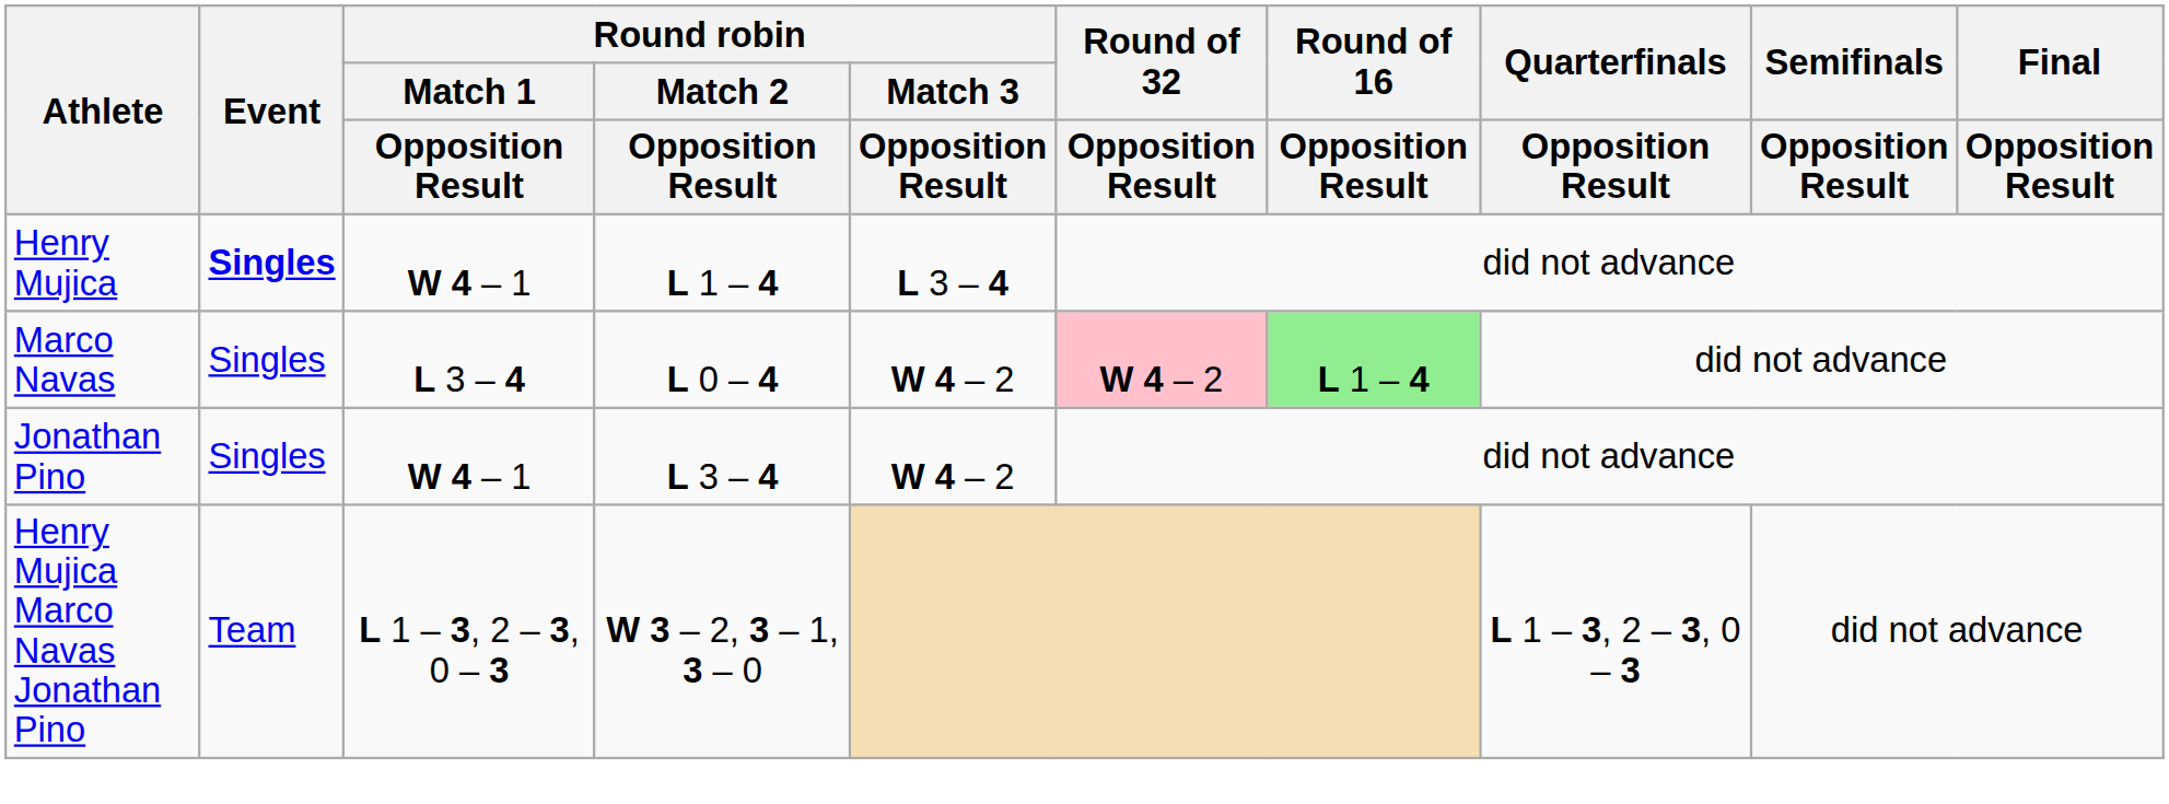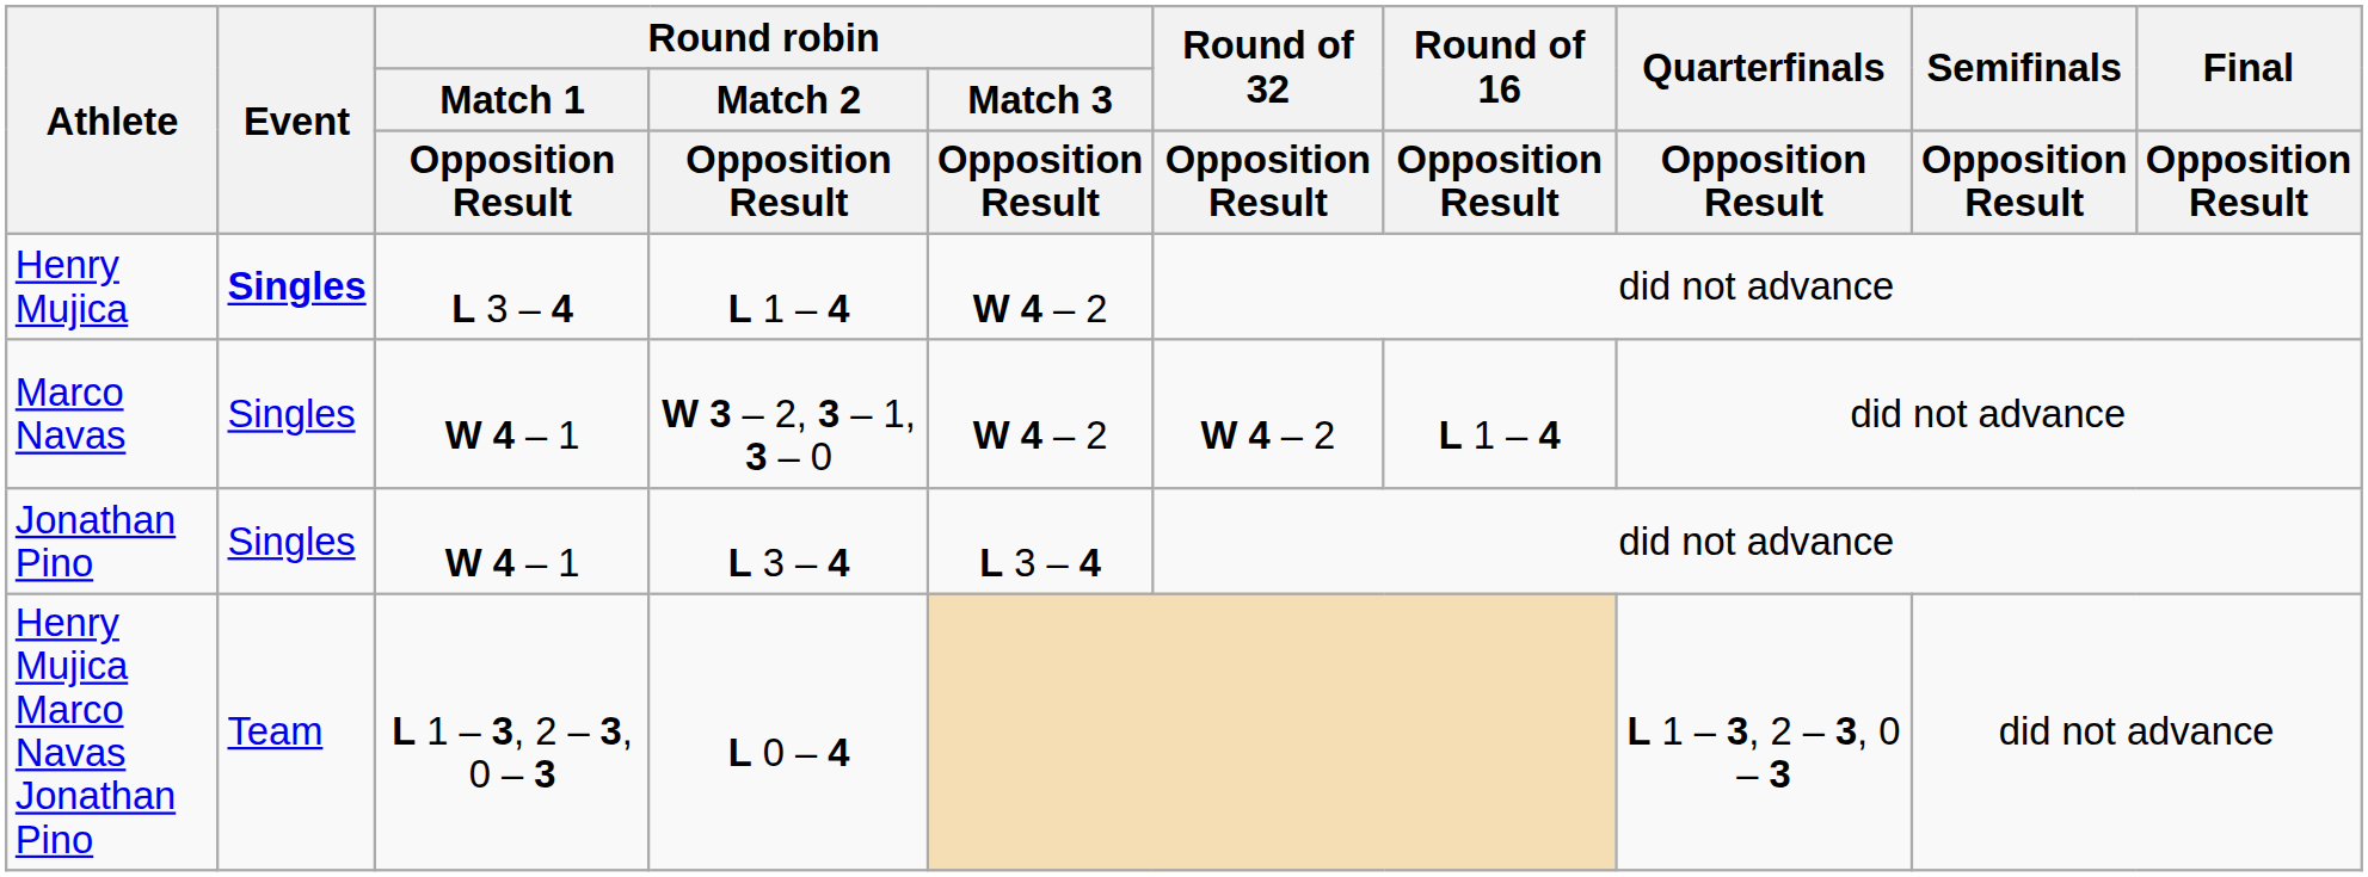Henry Mujica | Round robin / Match 1 / Opposition Result: W 4 – 1 -> L 3 – 4
Henry Mujica | Round robin / Match 3 / Opposition Result: L 3 – 4 -> W 4 – 2
Marco Navas | Round robin / Match 1 / Opposition Result: L 3 – 4 -> W 4 – 1
Marco Navas | Round robin / Match 2 / Opposition Result: L 0 – 4 -> W 3 – 2, 3 – 1, 3 – 0
Marco Navas | Round of 32 / Opposition Result: pink background -> no background
Marco Navas | Round of 16 / Opposition Result: lightgreen background -> no background
Jonathan Pino | Round robin / Match 3 / Opposition Result: W 4 – 2 -> L 3 – 4
Henry Mujica Marco Navas Jonathan Pino | Round robin / Match 2 / Opposition Result: W 3 – 2, 3 – 1, 3 – 0 -> L 0 – 4
